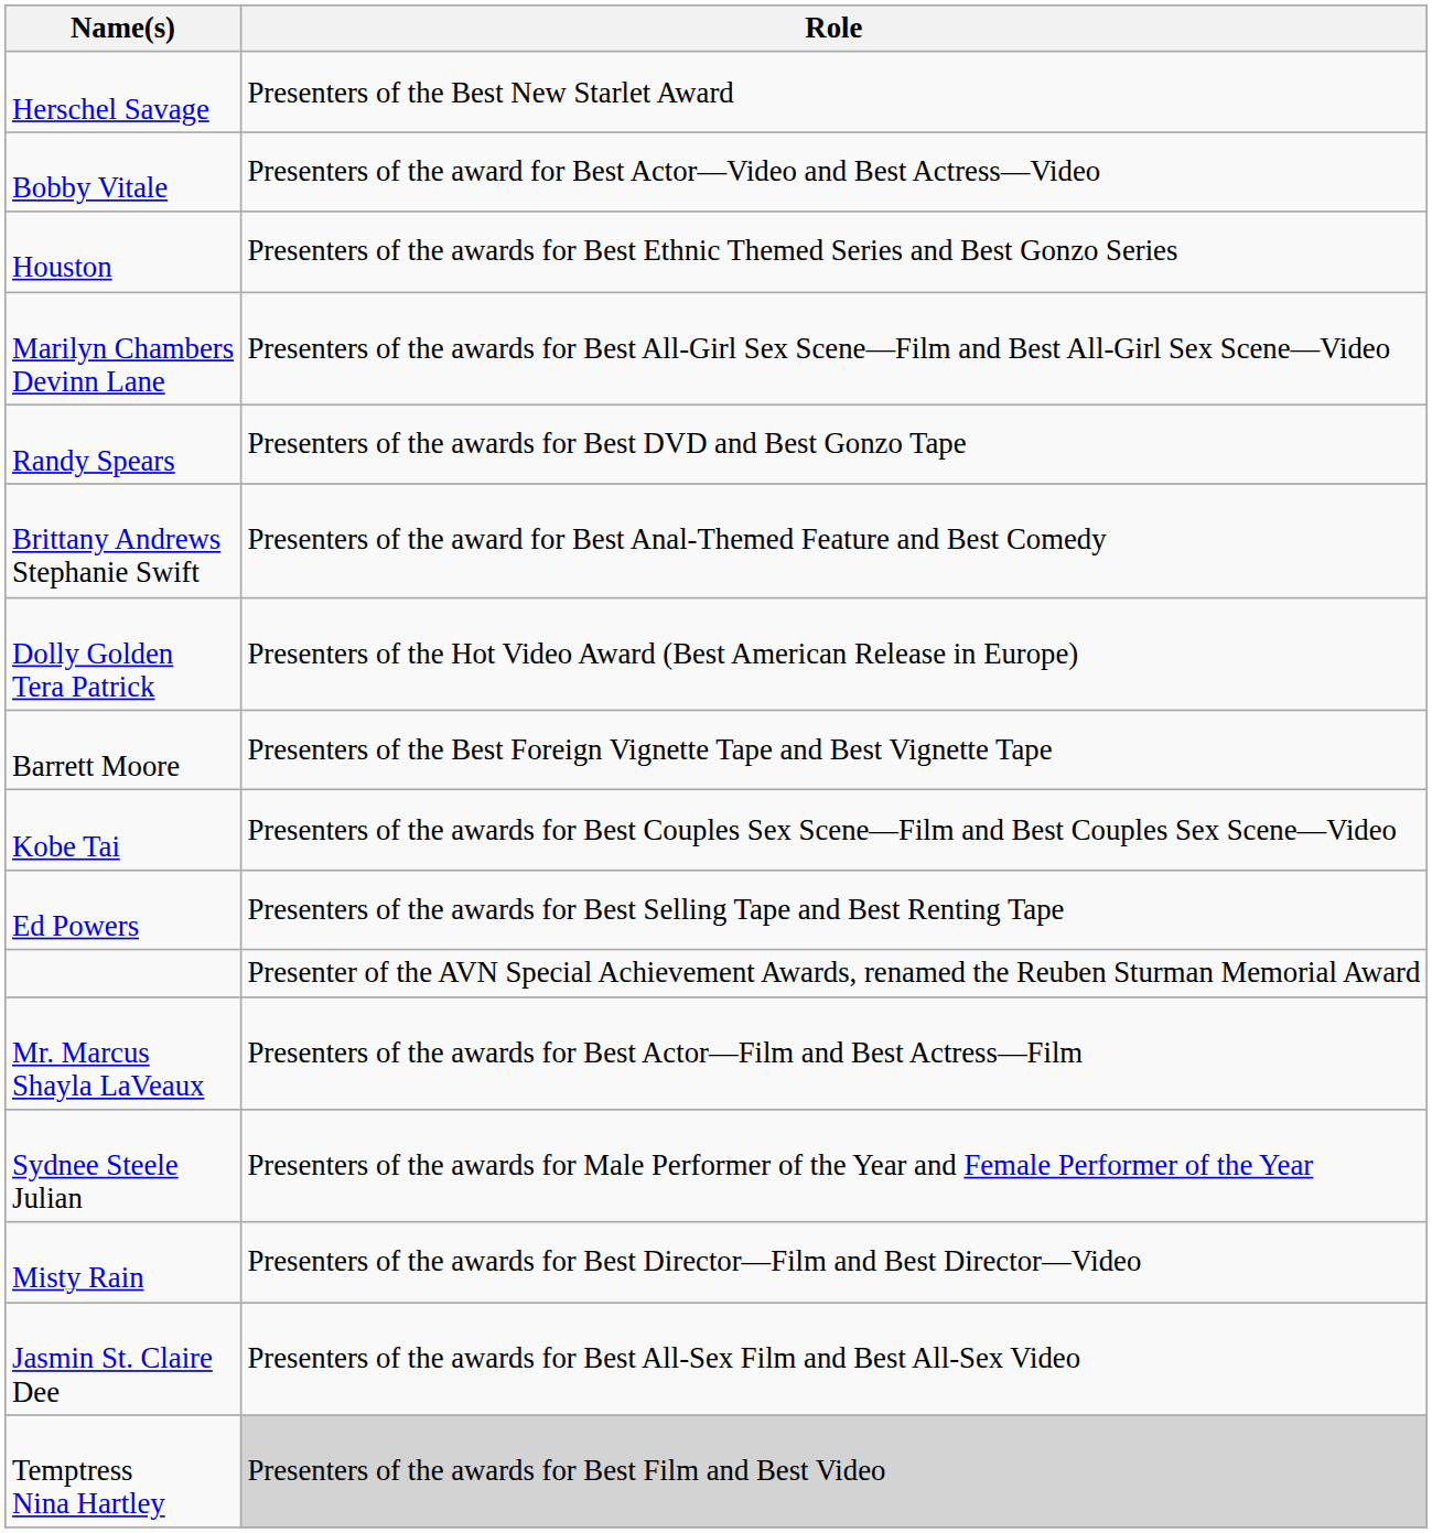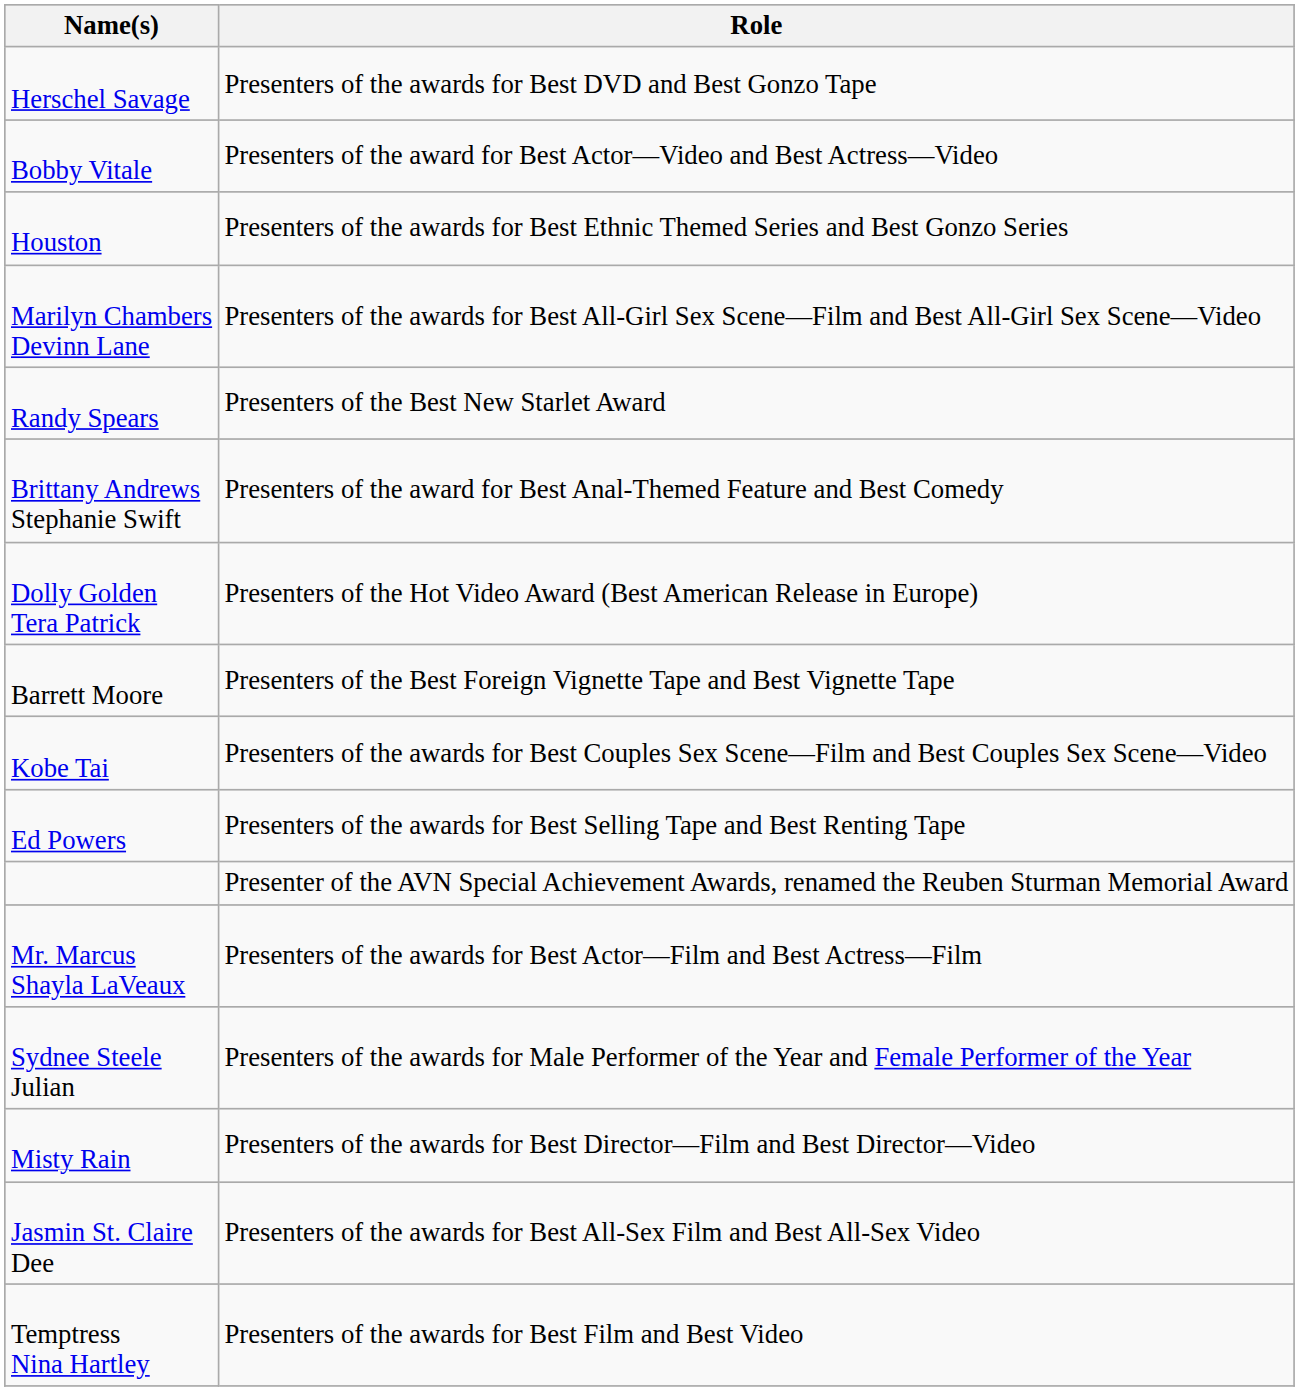Herschel Savage | Role: Presenters of the Best New Starlet Award -> Presenters of the awards for Best DVD and Best Gonzo Tape
Randy Spears | Role: Presenters of the awards for Best DVD and Best Gonzo Tape -> Presenters of the Best New Starlet Award
Temptress Nina Hartley | Role: lightgrey background -> no background
